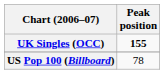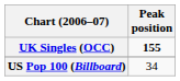US Pop 100 (Billboard) | Peak position: 78 -> 34
